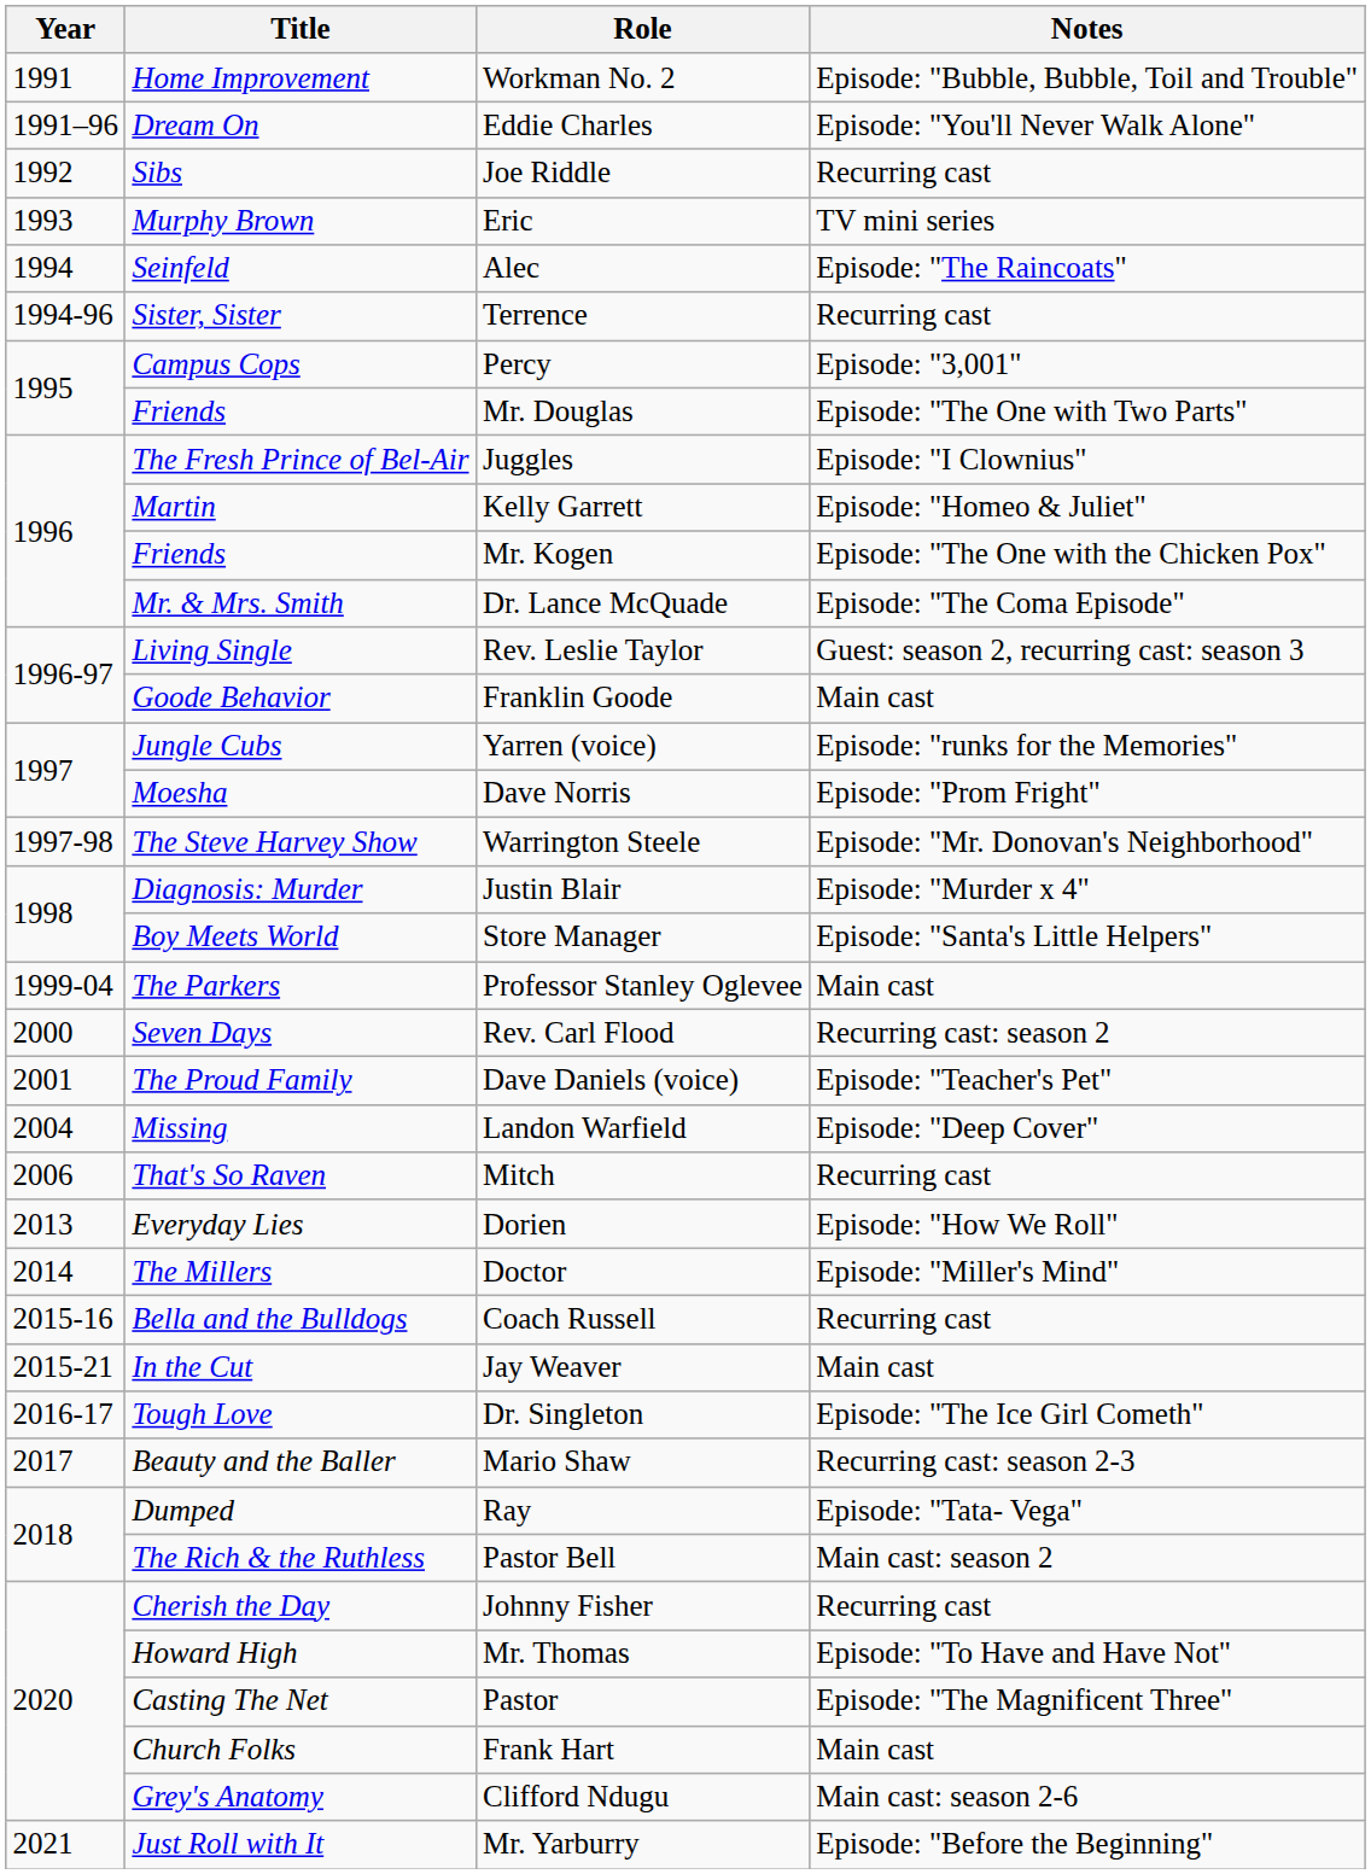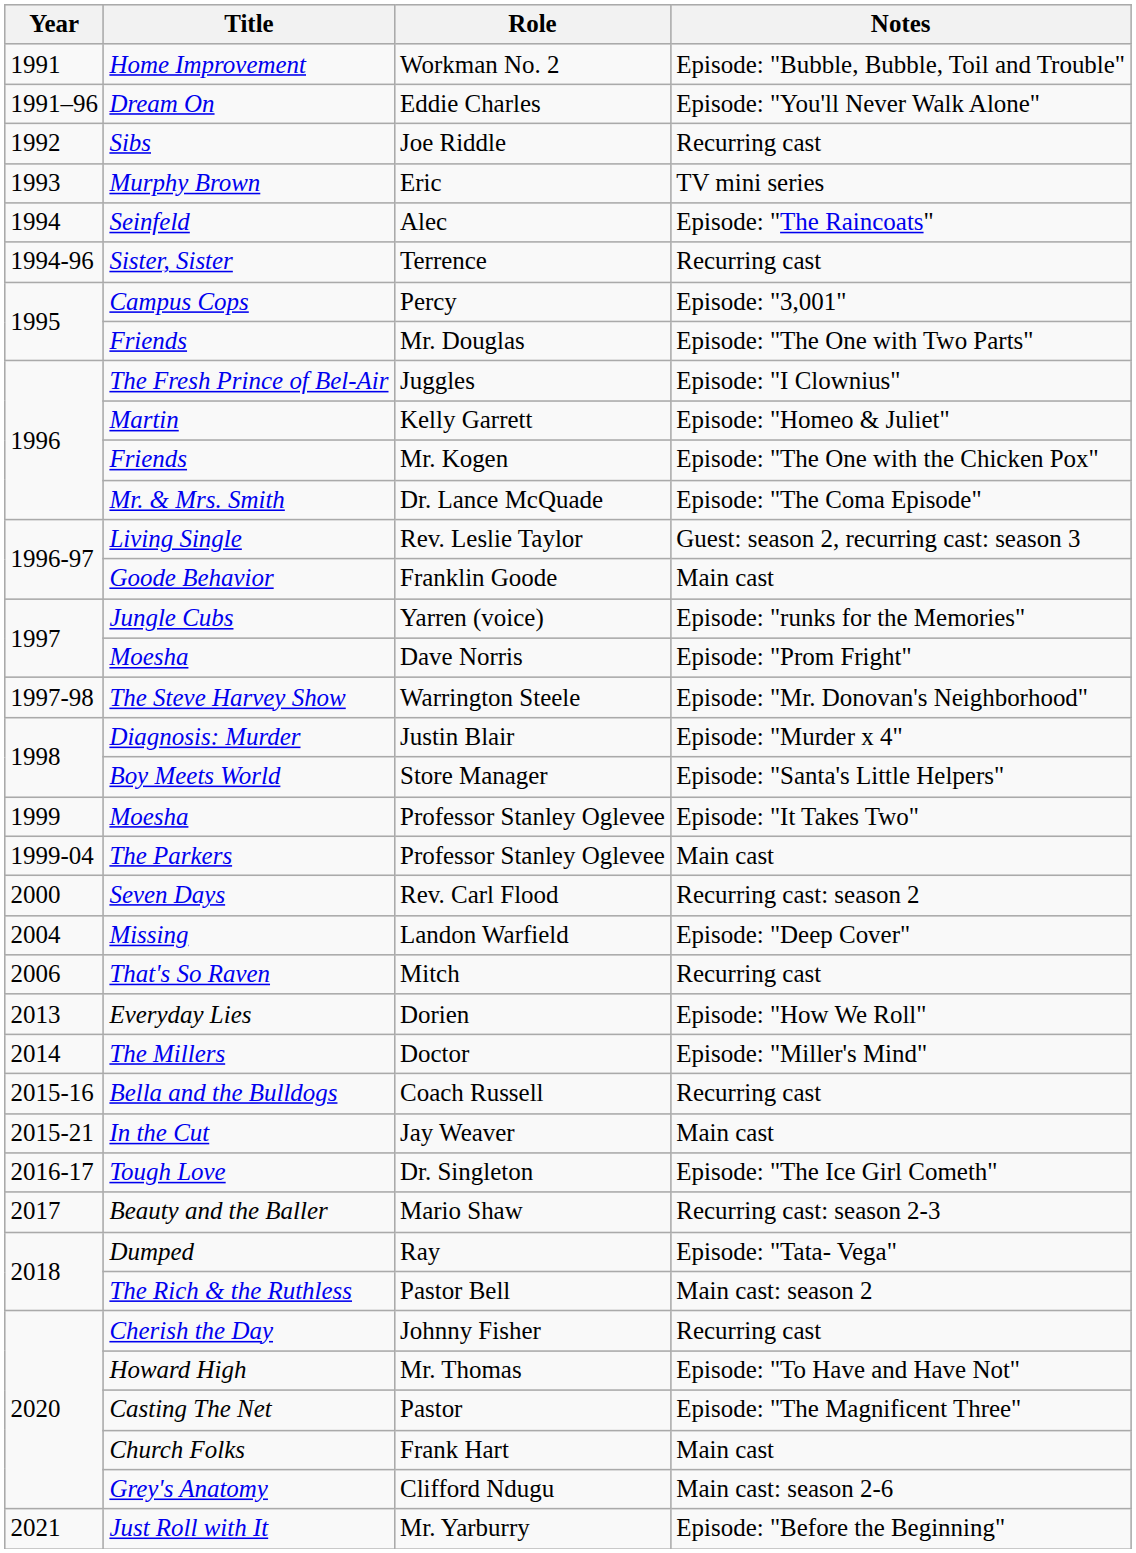+ row: 1999 | Moesha | Professor Stanley Oglevee | Episode: "It Takes Two"
- row: 2001 | The Proud Family | Dave Daniels (voice) | Episode: "Teacher's Pet"
